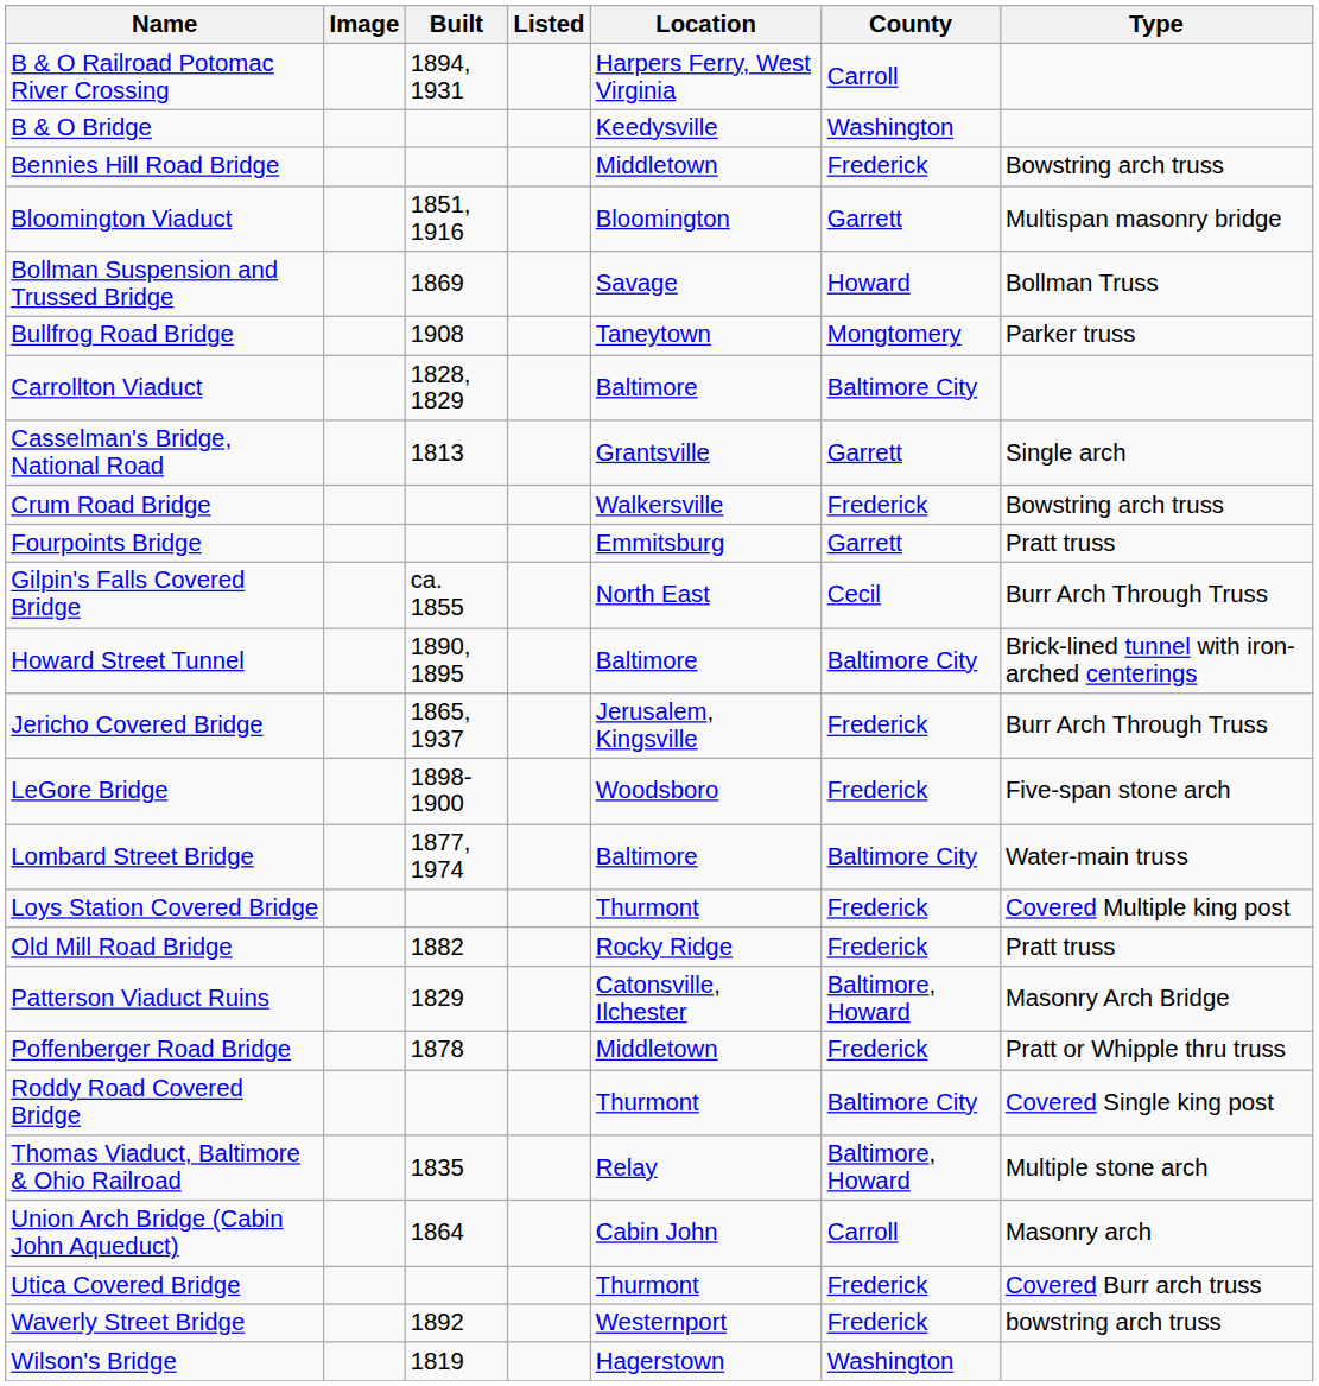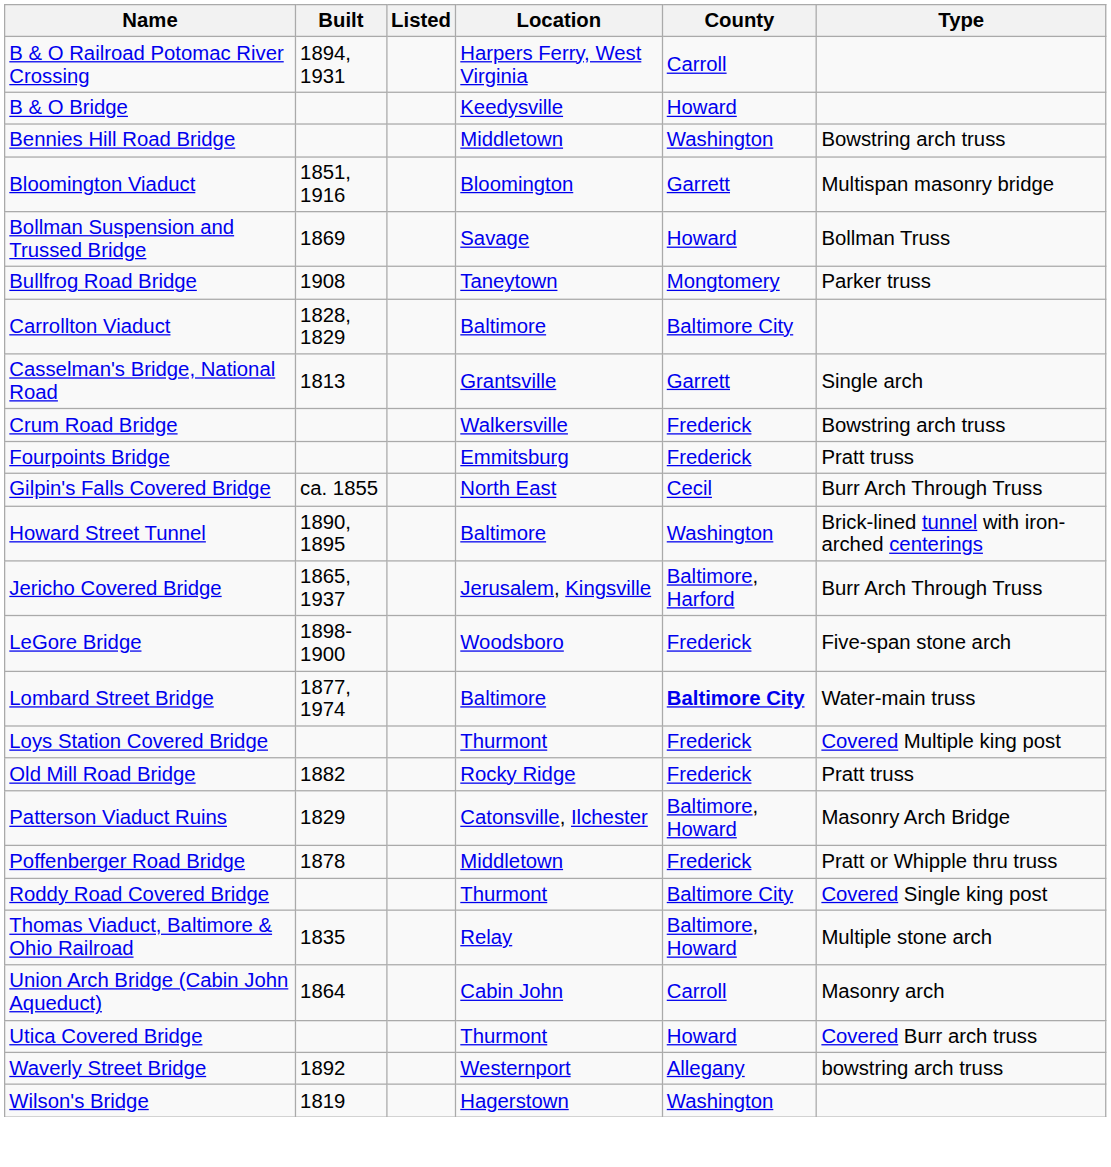- column: Image
B & O Bridge | County: Washington -> Howard
Bennies Hill Road Bridge | County: Frederick -> Washington
Fourpoints Bridge | County: Garrett -> Frederick
Howard Street Tunnel | County: Baltimore City -> Washington
Jericho Covered Bridge | County: Frederick -> Baltimore, Harford
Lombard Street Bridge | County: normal -> bold
Utica Covered Bridge | County: Frederick -> Howard
Waverly Street Bridge | County: Frederick -> Allegany
